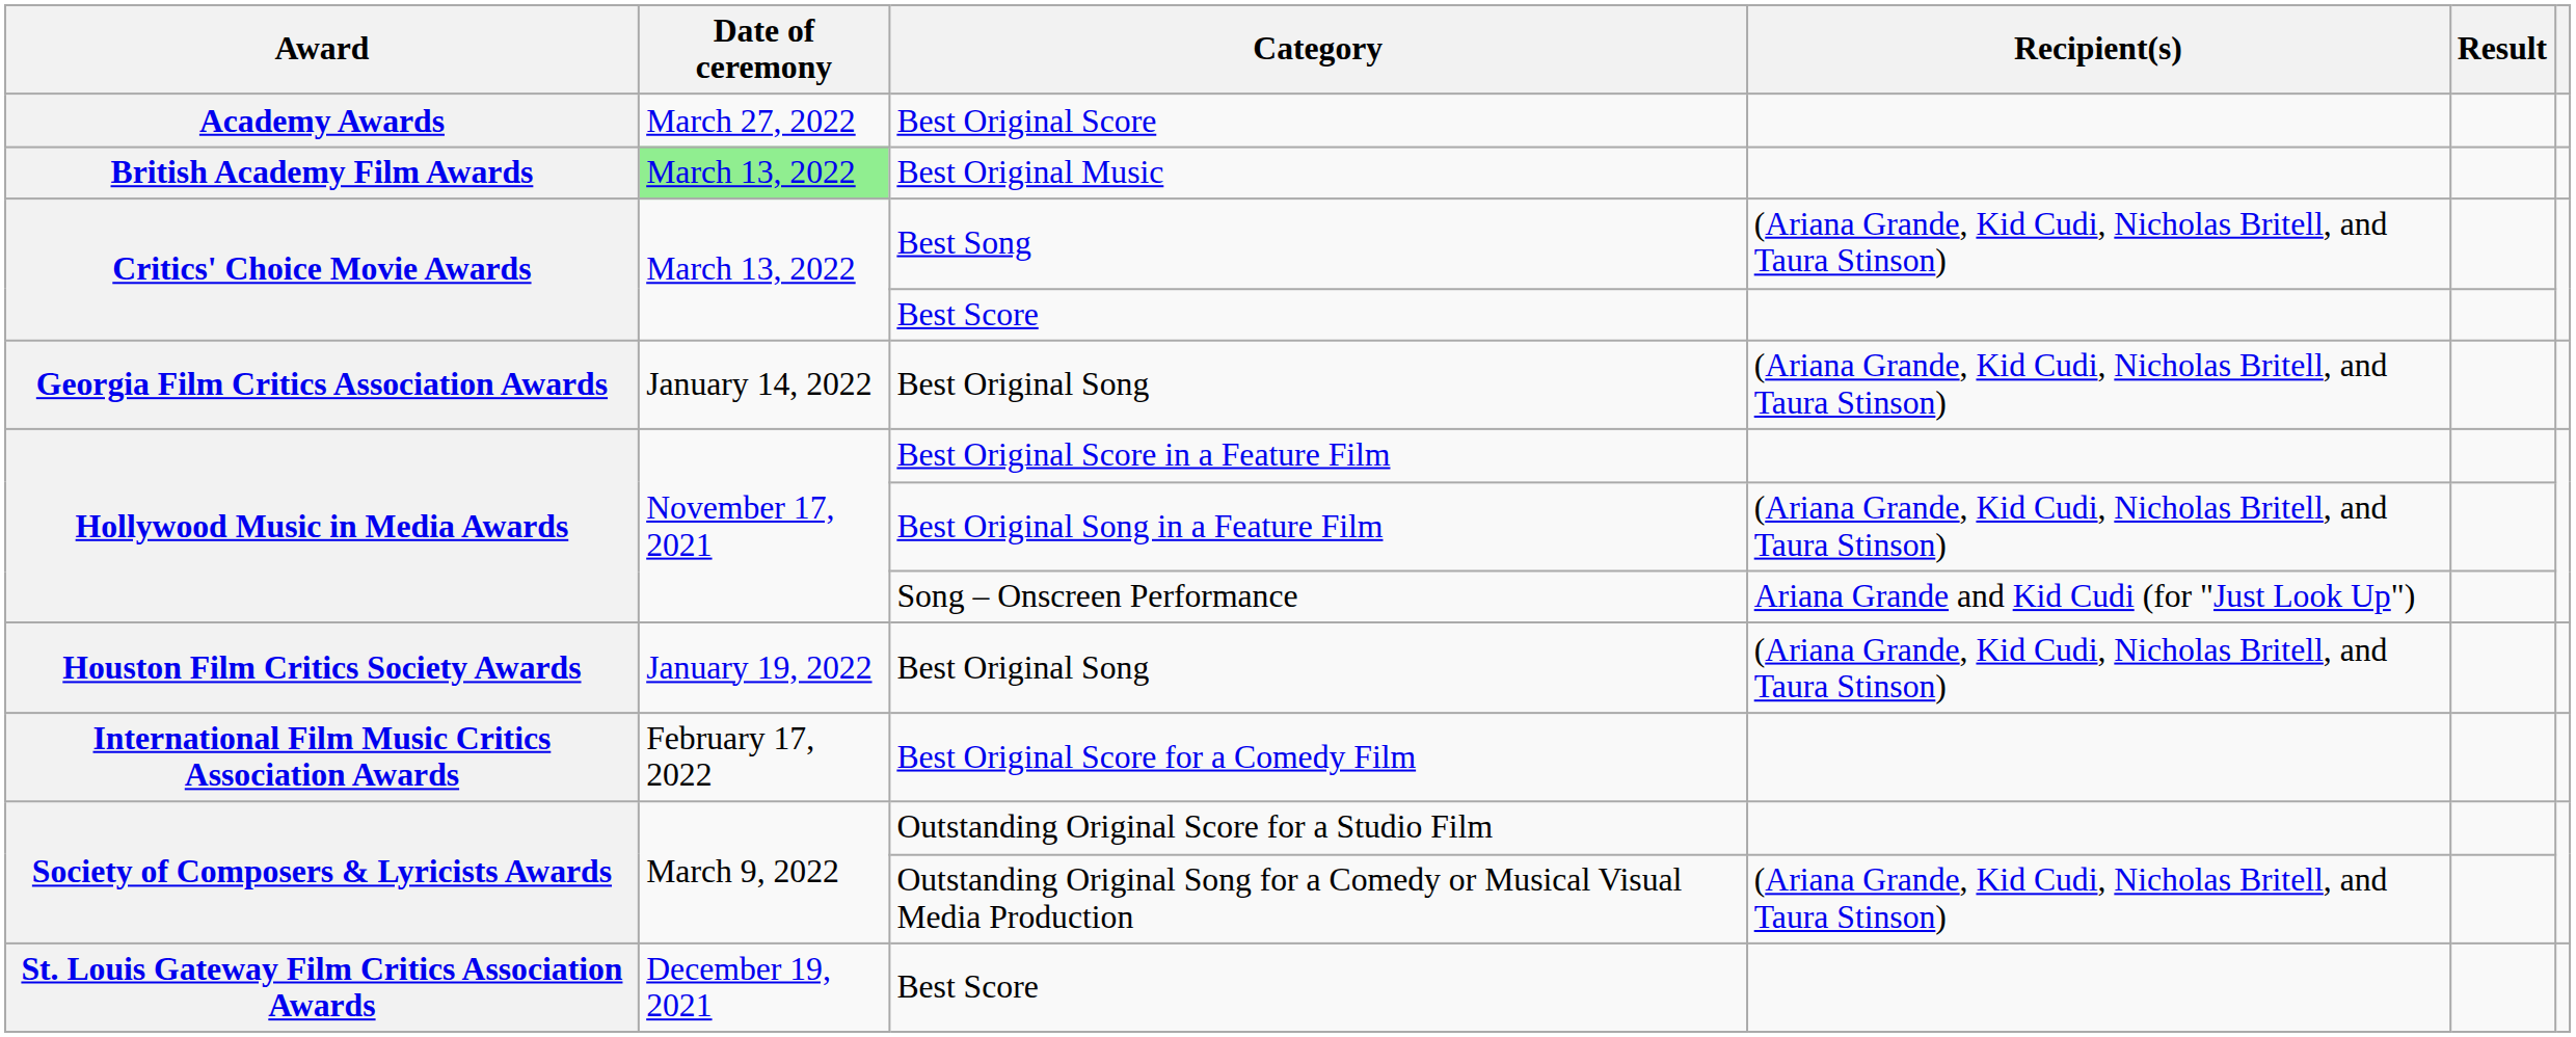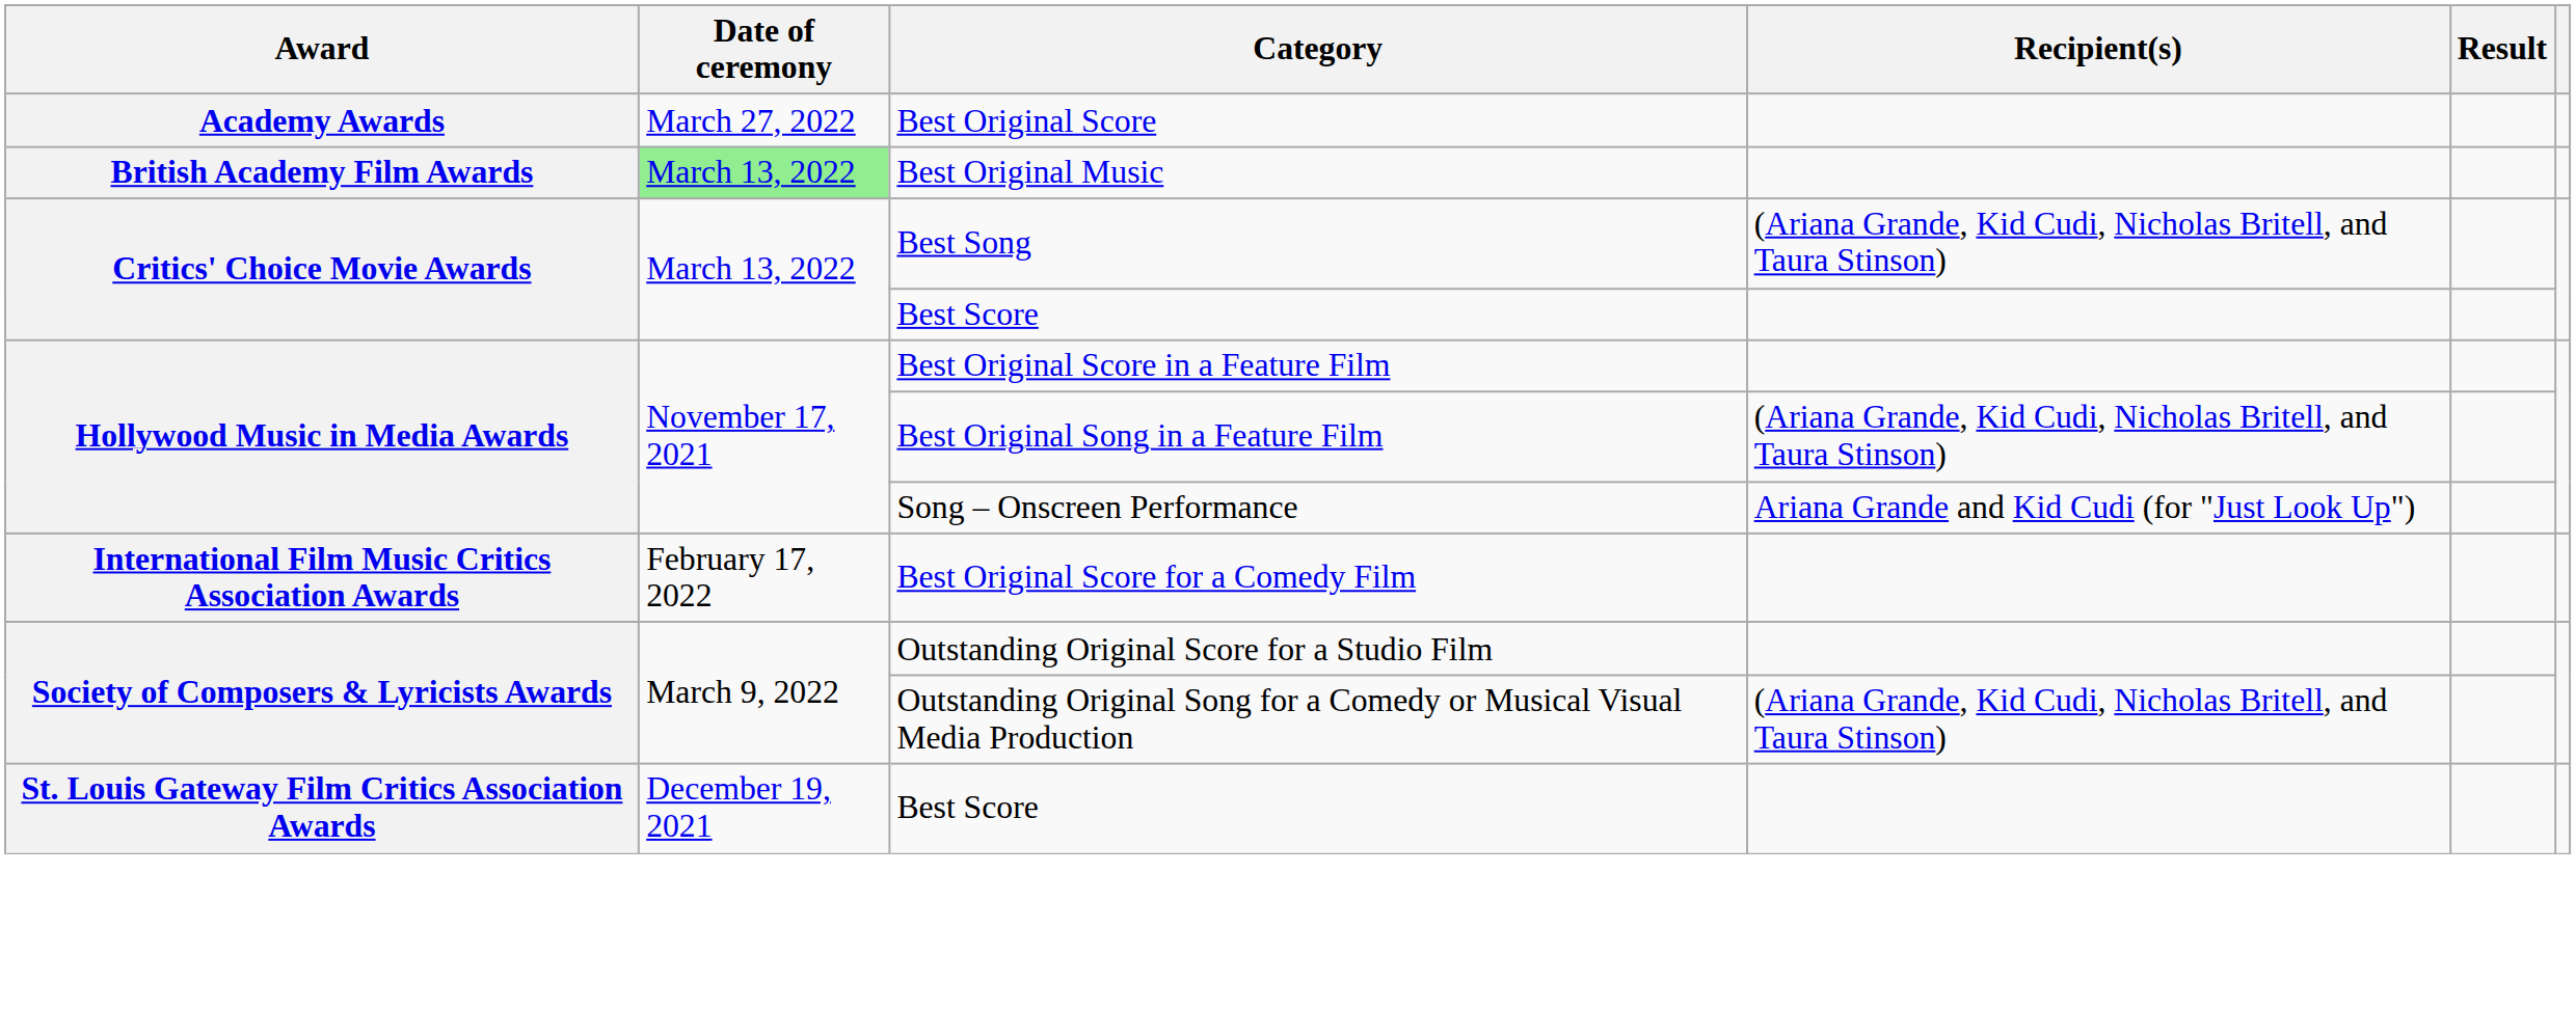- row: Georgia Film Critics Association Awards | January 14, 2022 | Best Original Song | (Ariana Grande, Kid Cudi, Nicholas Britell, and Taura Stinson)
- row: Houston Film Critics Society Awards | January 19, 2022 | Best Original Song | (Ariana Grande, Kid Cudi, Nicholas Britell, and Taura Stinson)
